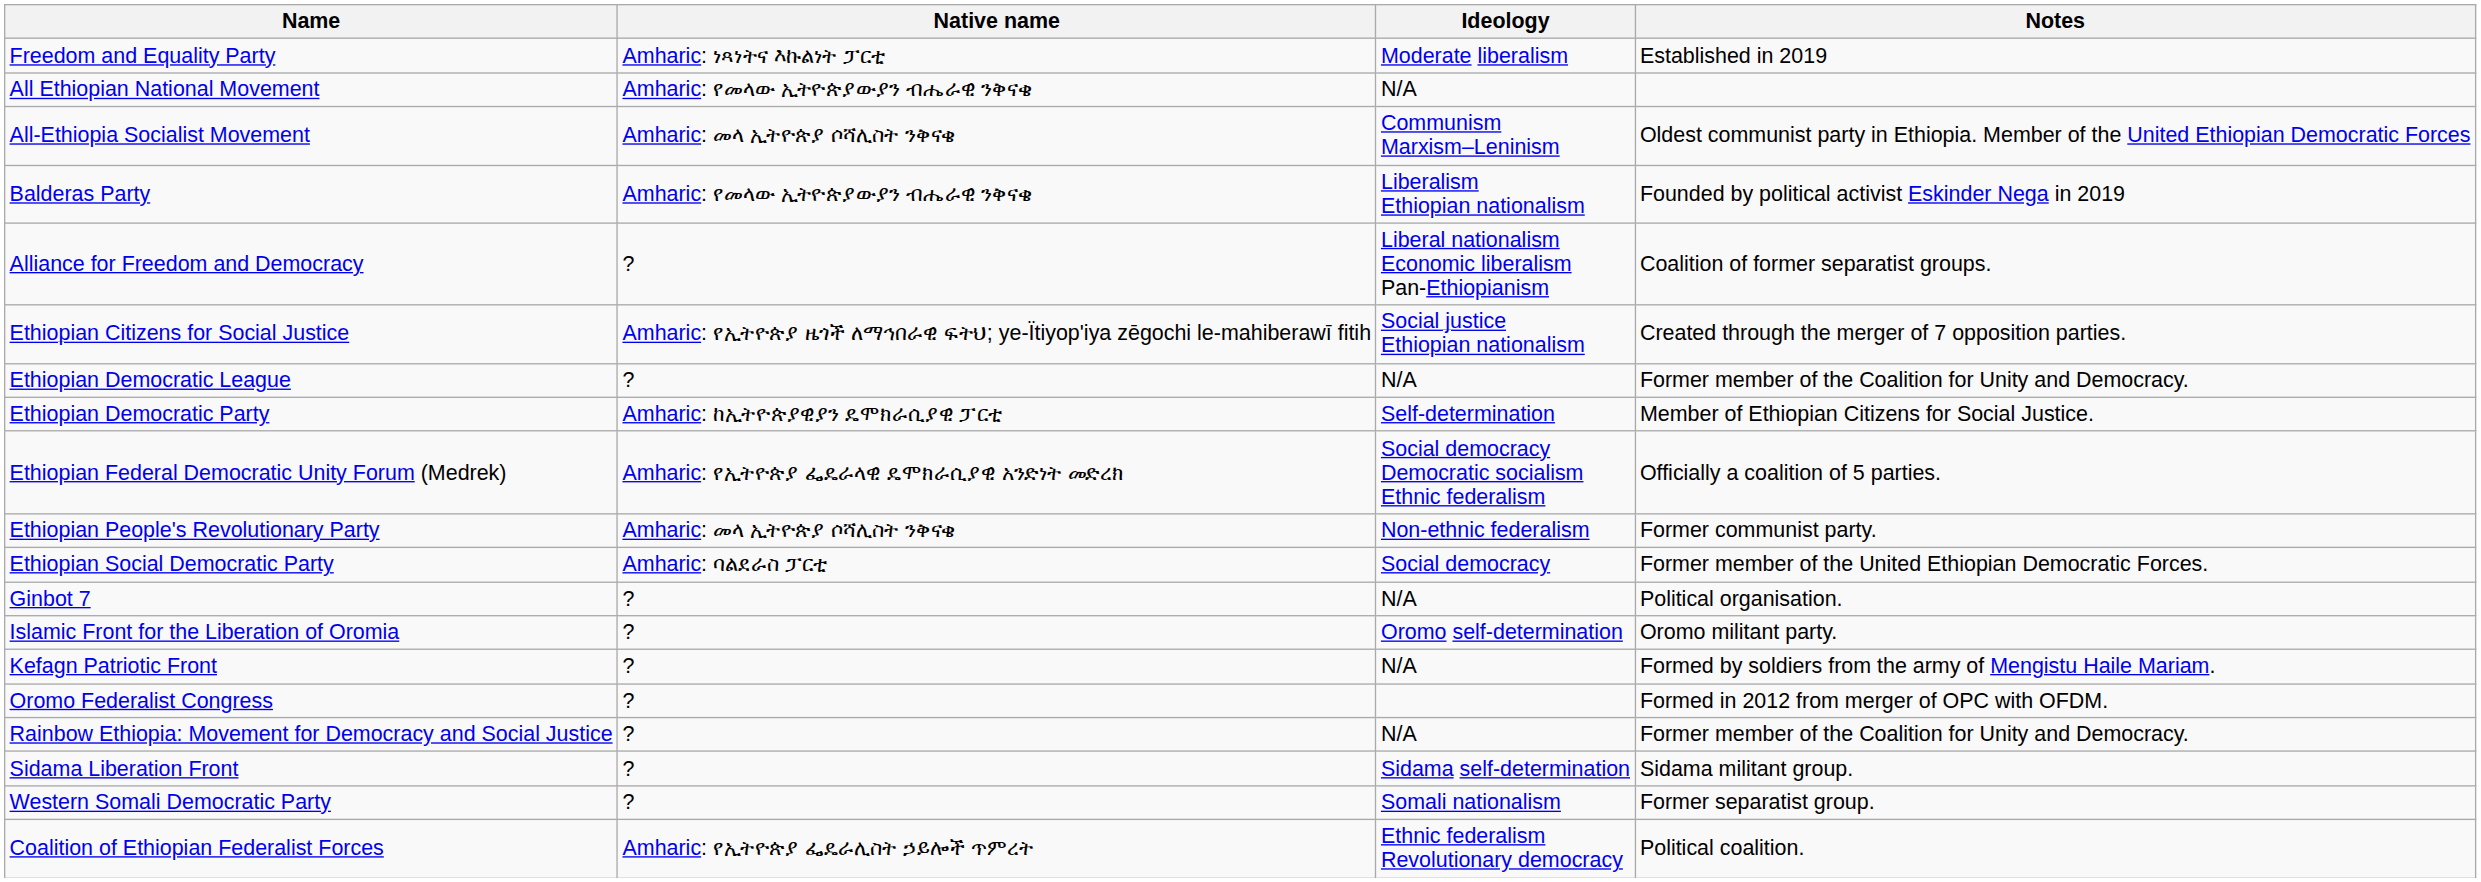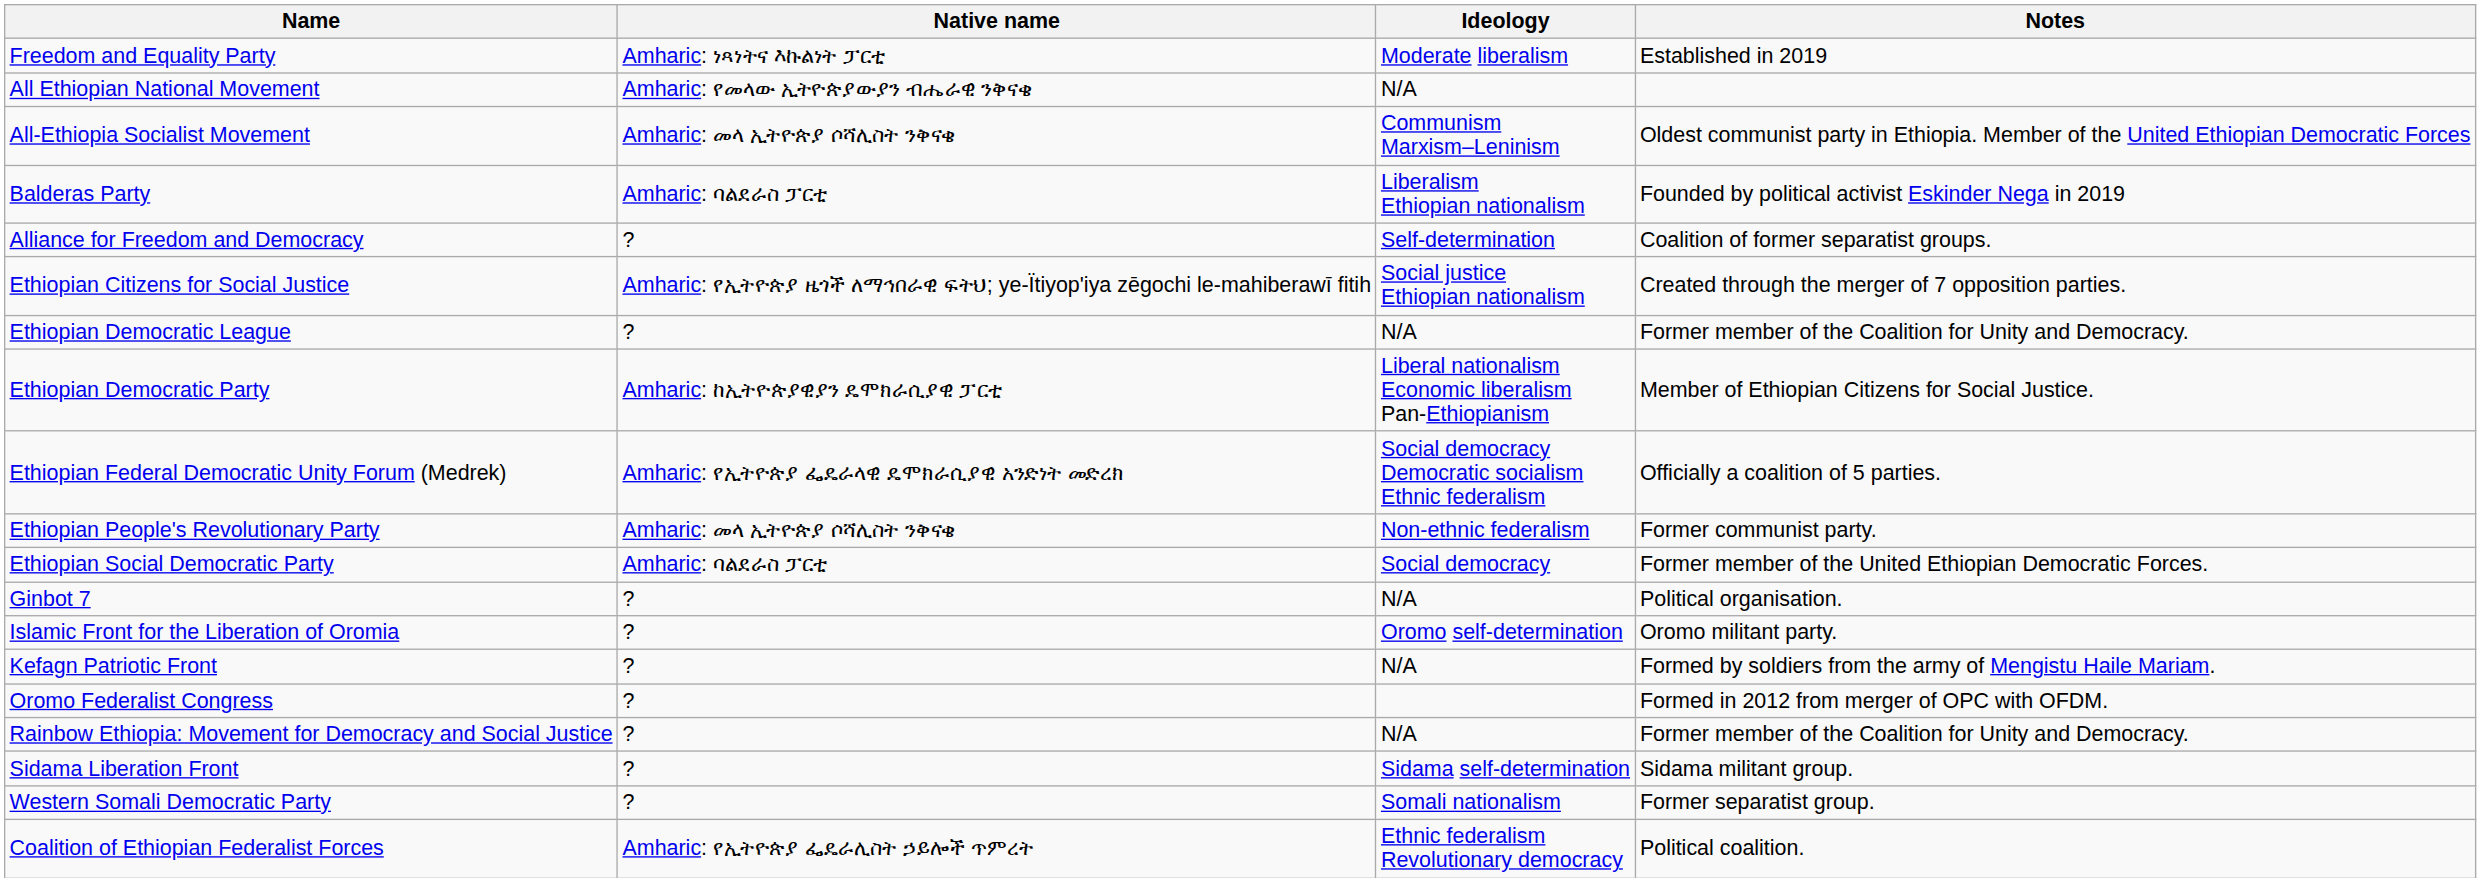Balderas Party | Native name: Amharic: የመላው ኢትዮጵያውያን ብሔራዊ ንቅናቄ -> Amharic: ባልደራስ ፓርቲ
Alliance for Freedom and Democracy | Ideology: Liberal nationalism Economic liberalism Pan-Ethiopianism -> Self-determination
Ethiopian Democratic Party | Ideology: Self-determination -> Liberal nationalism Economic liberalism Pan-Ethiopianism
